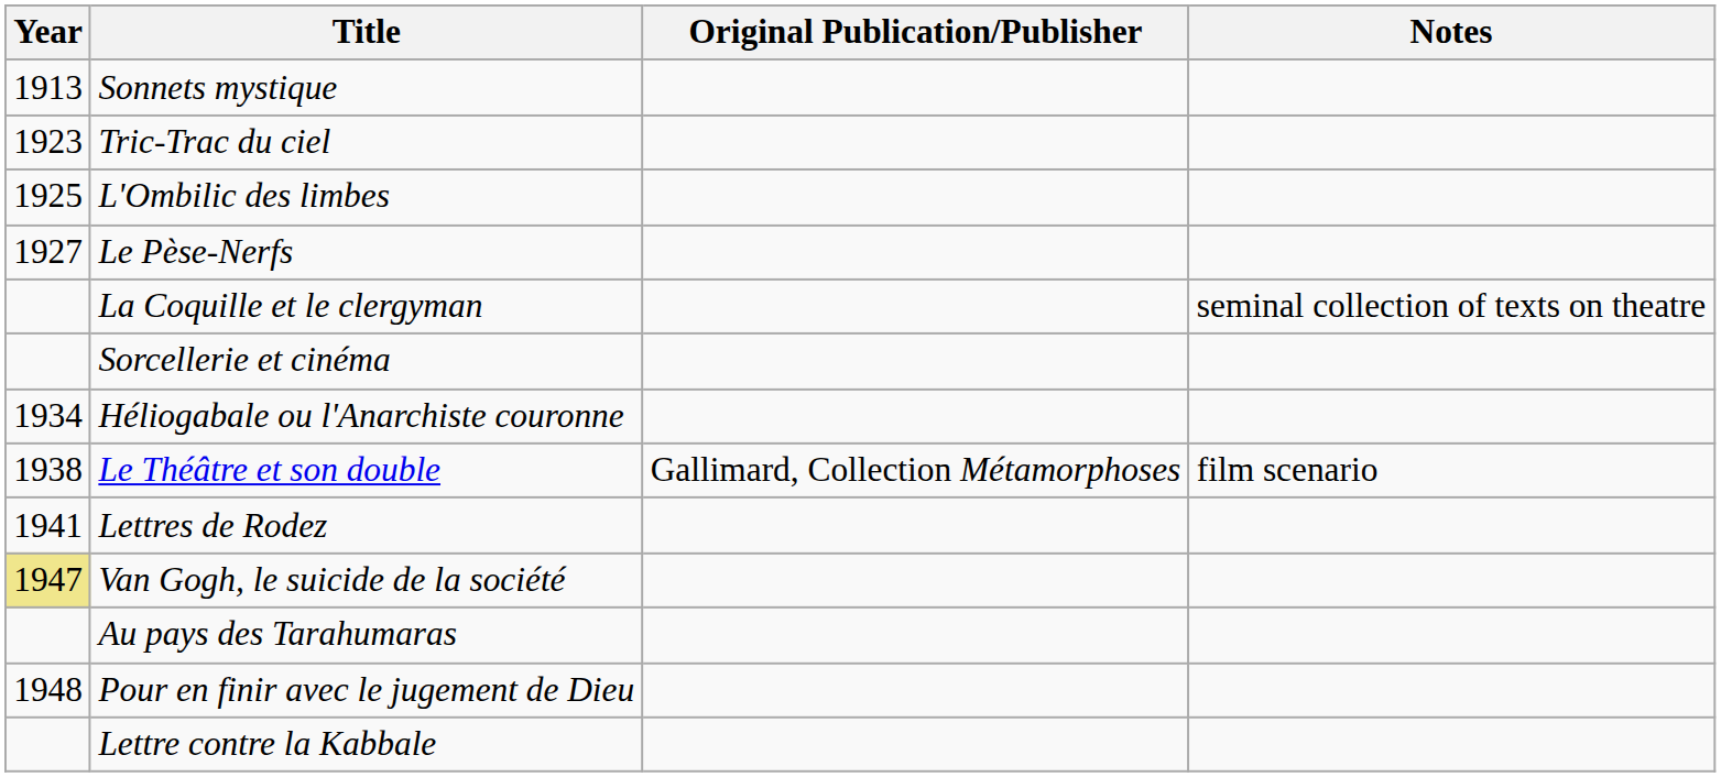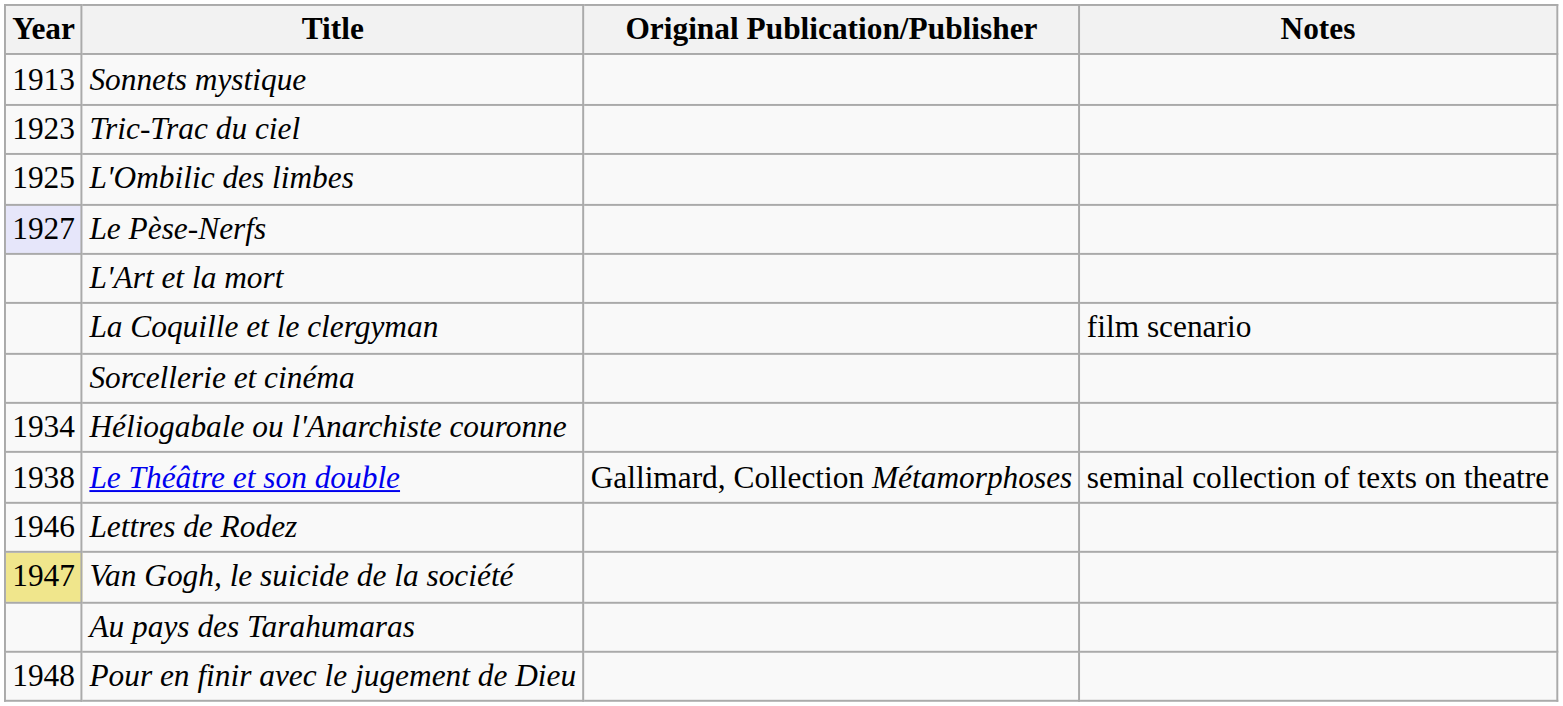Le Pèse-Nerfs | Year: no background -> lavender background
+ row: L'Art et la mort
La Coquille et le clergyman | Notes: seminal collection of texts on theatre -> film scenario
Le Théâtre et son double | Notes: film scenario -> seminal collection of texts on theatre
Lettres de Rodez | Year: 1941 -> 1946
- row: Lettre contre la Kabbale
